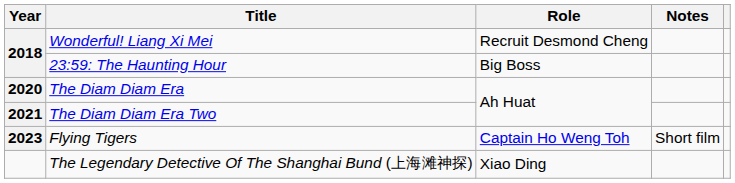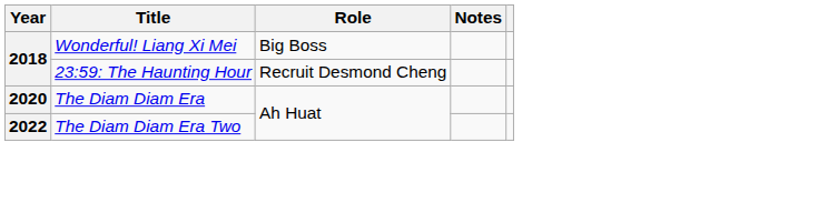Wonderful! Liang Xi Mei | Role: Recruit Desmond Cheng -> Big Boss
23:59: The Haunting Hour | Role: Big Boss -> Recruit Desmond Cheng
The Diam Diam Era Two | Year: 2021 -> 2022
- row: 2023 | Flying Tigers | Captain Ho Weng Toh | Short film
- row: The Legendary Detective Of The Shanghai Bund (上海滩神探) | Xiao Ding
